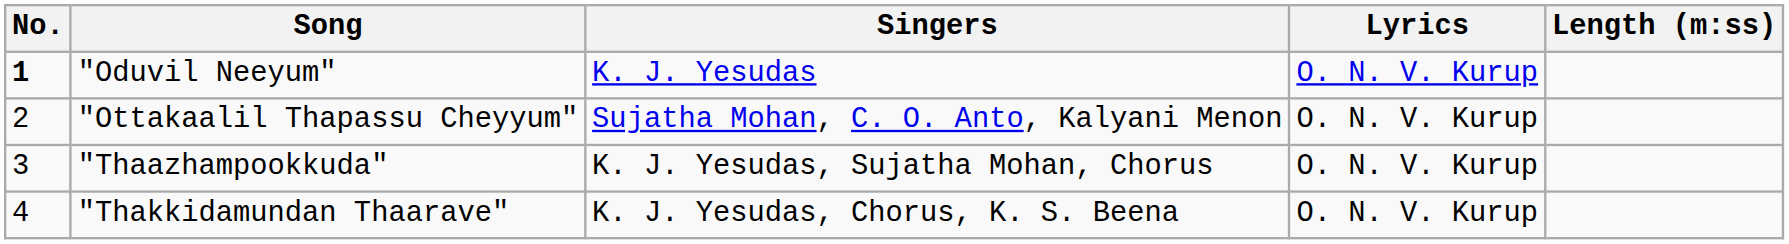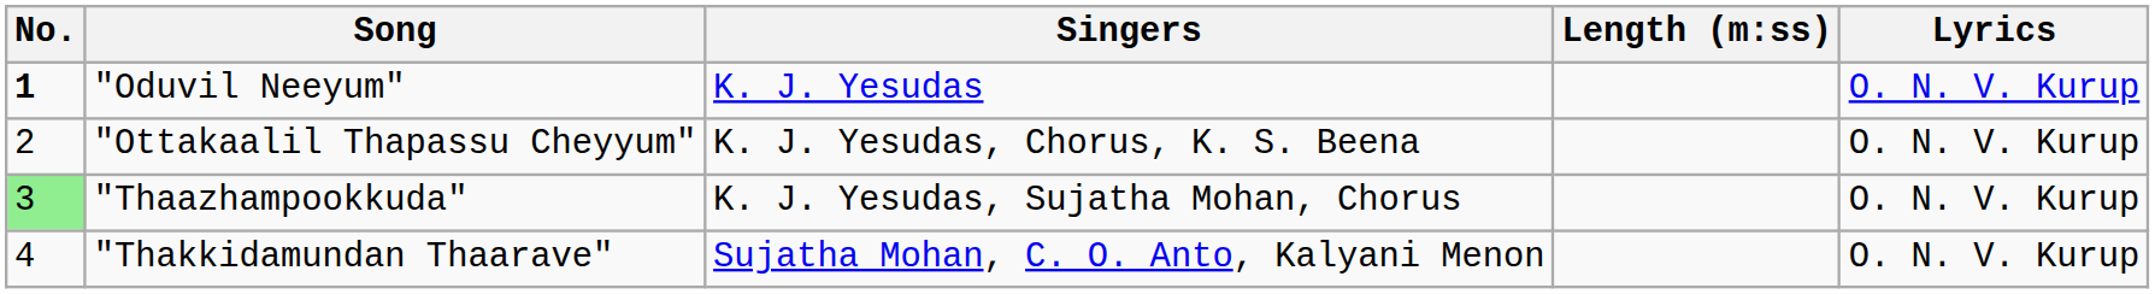columns swapped: Lyrics <-> Length (m:ss)
"Ottakaalil Thapassu Cheyyum" | Singers: Sujatha Mohan, C. O. Anto, Kalyani Menon -> K. J. Yesudas, Chorus, K. S. Beena
"Thaazhampookkuda" | No.: no background -> lightgreen background
"Thakkidamundan Thaarave" | Singers: K. J. Yesudas, Chorus, K. S. Beena -> Sujatha Mohan, C. O. Anto, Kalyani Menon
